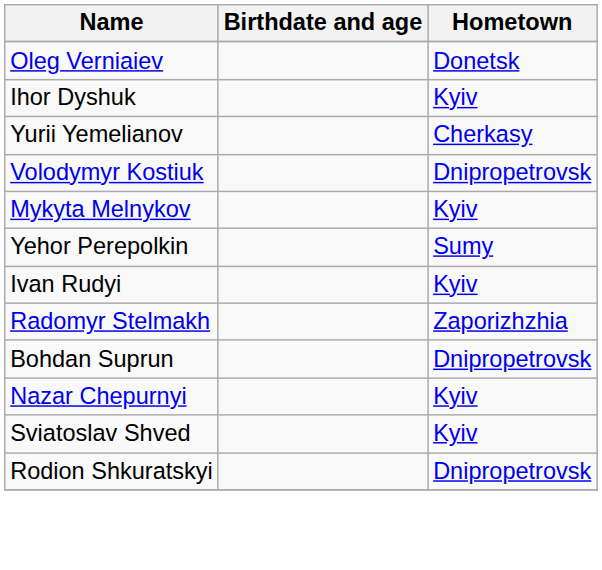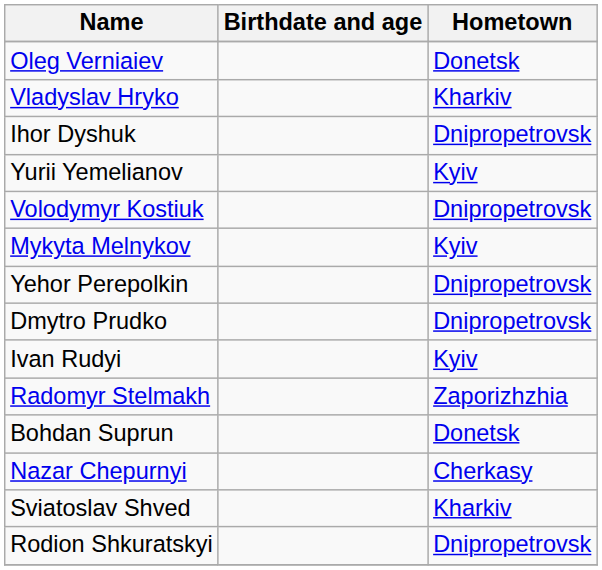+ row: Vladyslav Hryko | Kharkiv
Ihor Dyshuk | Hometown: Kyiv -> Dnipropetrovsk
Yurii Yemelianov | Hometown: Cherkasy -> Kyiv
Yehor Perepolkin | Hometown: Sumy -> Dnipropetrovsk
+ row: Dmytro Prudko | Dnipropetrovsk
Bohdan Suprun | Hometown: Dnipropetrovsk -> Donetsk
Nazar Chepurnyi | Hometown: Kyiv -> Cherkasy
Sviatoslav Shved | Hometown: Kyiv -> Kharkiv
